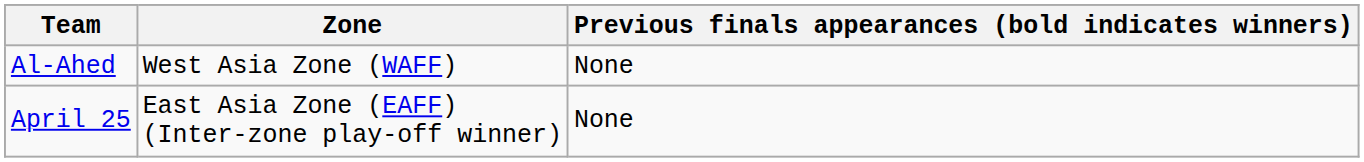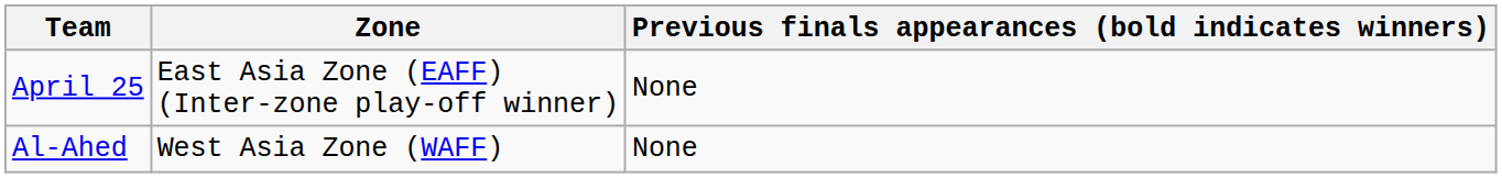rows swapped: April 25 <-> Al-Ahed
